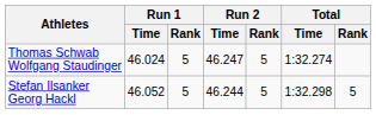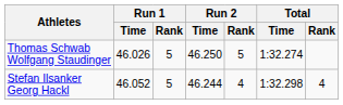Thomas Schwab Wolfgang Staudinger | Run 1 / Time: 46.024 -> 46.026
Thomas Schwab Wolfgang Staudinger | Run 2 / Time: 46.247 -> 46.250
Stefan Ilsanker Georg Hackl | Run 2 / Rank: 5 -> 4
Stefan Ilsanker Georg Hackl | Total / Rank: 5 -> 4
